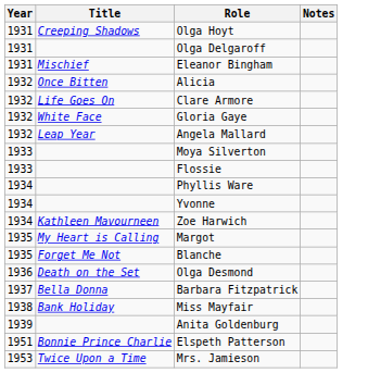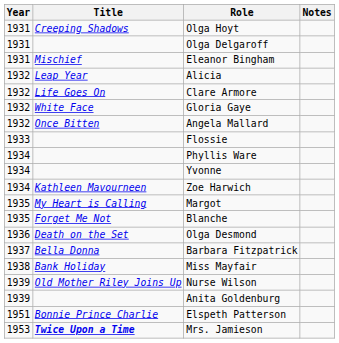Alicia | Title: Once Bitten -> Leap Year
Angela Mallard | Title: Leap Year -> Once Bitten
- row: 1933 | Moya Silverton
+ row: 1939 | Old Mother Riley Joins Up | Nurse Wilson
Mrs. Jamieson | Title: normal -> bold
